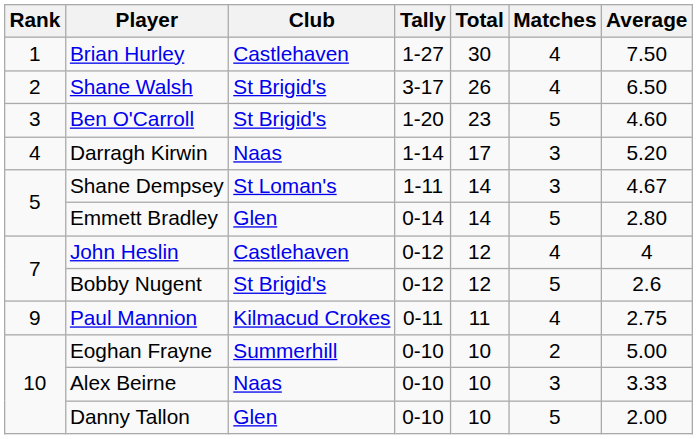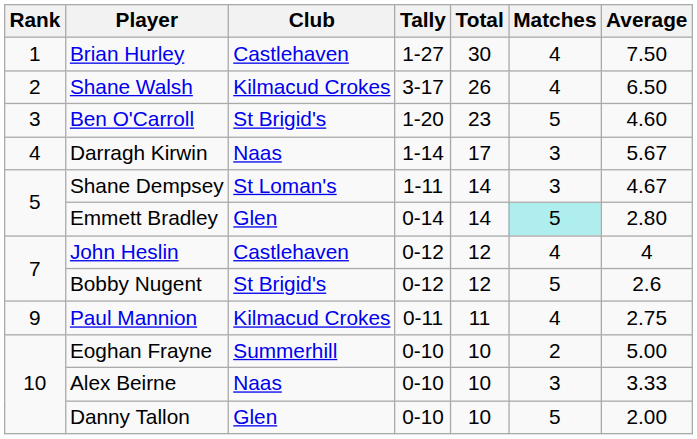Shane Walsh | Club: St Brigid's -> Kilmacud Crokes
Darragh Kirwin | Average: 5.20 -> 5.67
Emmett Bradley | Matches: no background -> paleturquoise background
